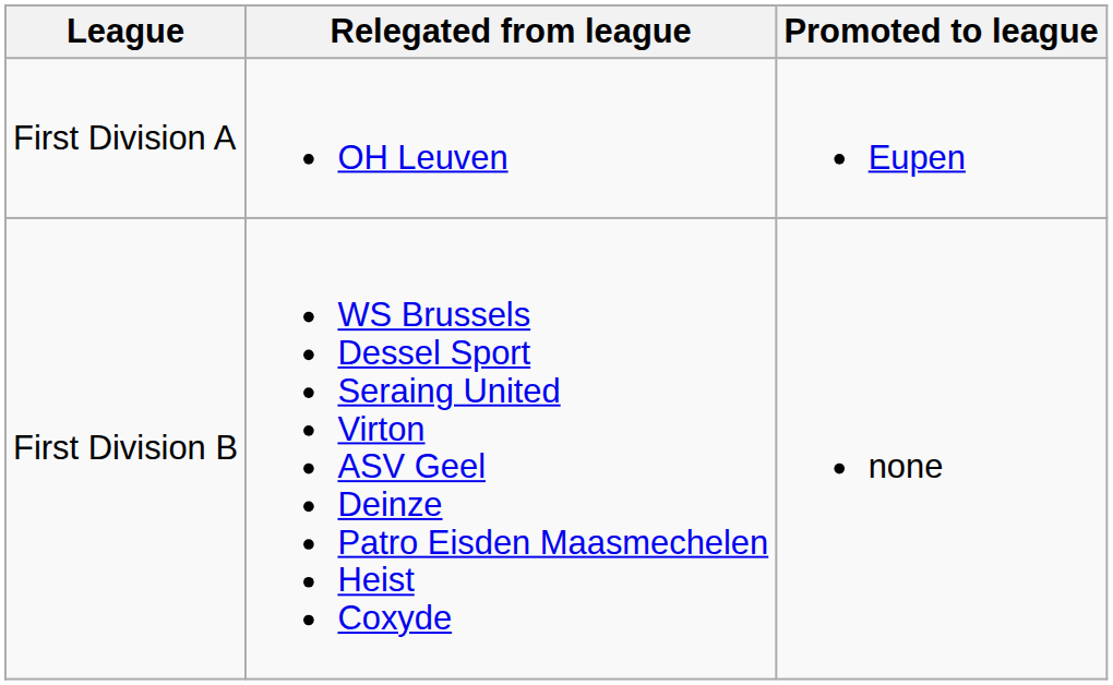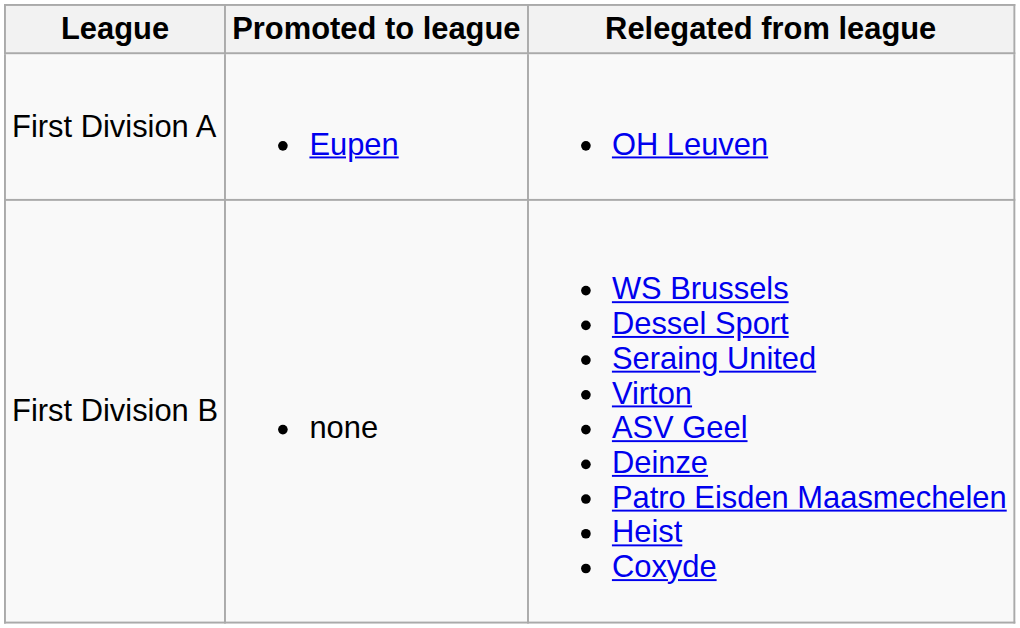columns swapped: Promoted to league <-> Relegated from league
